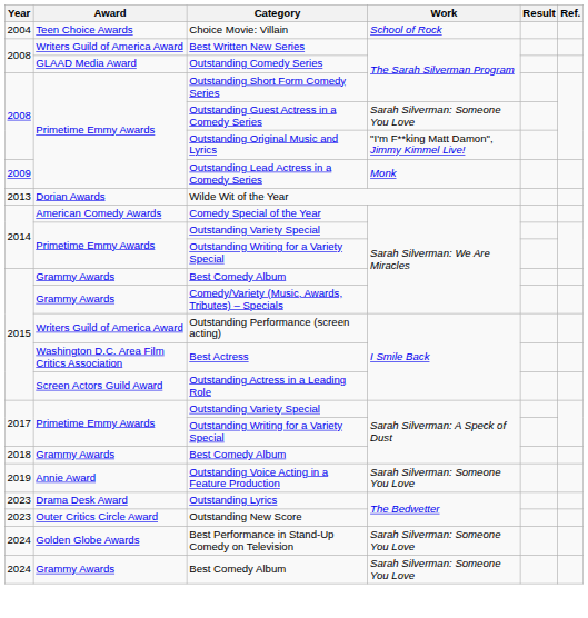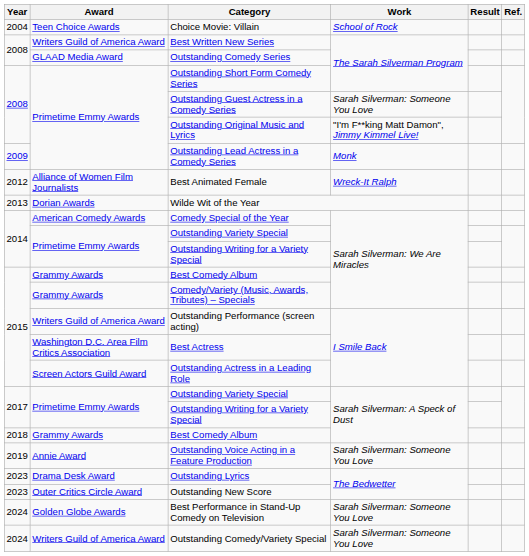+ row: 2012 | Alliance of Women Film Journalists | Best Animated Female | Wreck-It Ralph
+ row: 2024 | Writers Guild of America Award | Outstanding Comedy/Variety Special | Sarah Silverman: Someone You Love
- row: 2024 | Grammy Awards | Best Comedy Album | Sarah Silverman: Someone You Love
